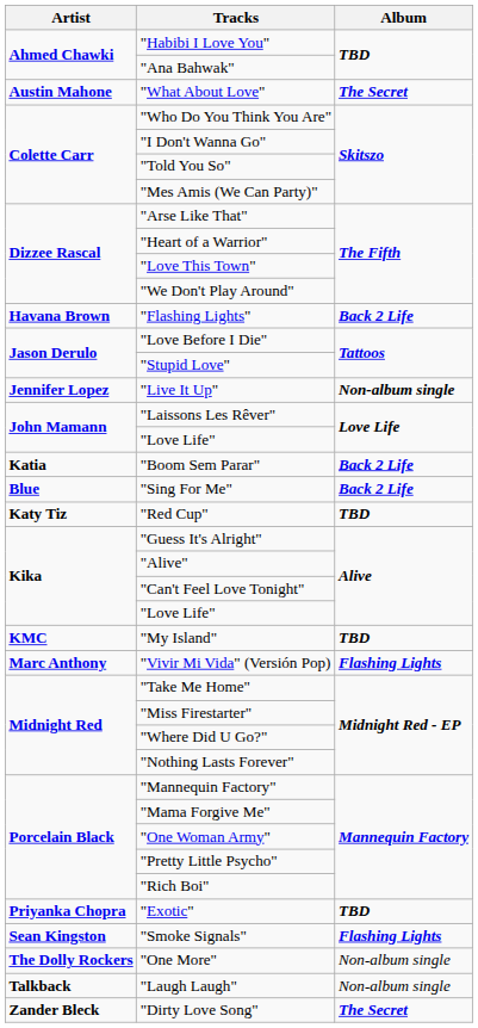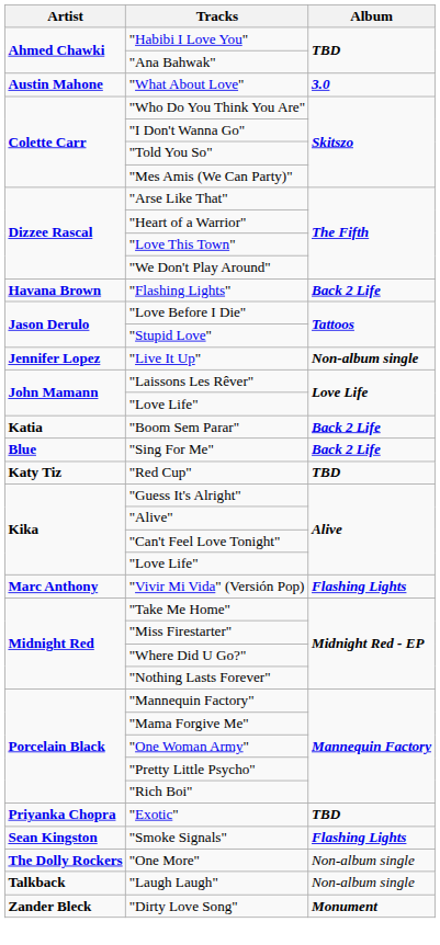"What About Love" | Album: The Secret -> 3.0
- row: KMC | "My Island" | TBD
"Dirty Love Song" | Album: The Secret -> Monument
